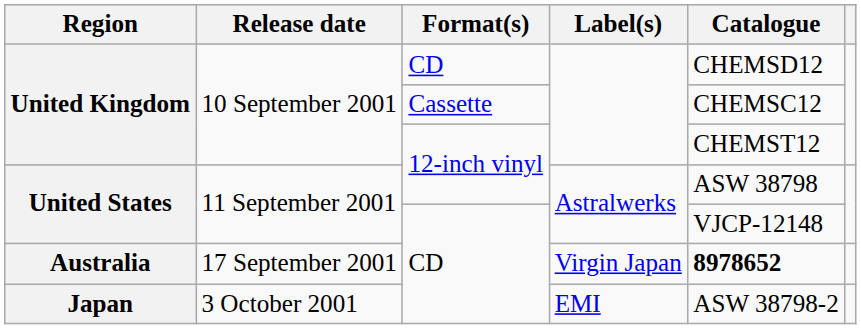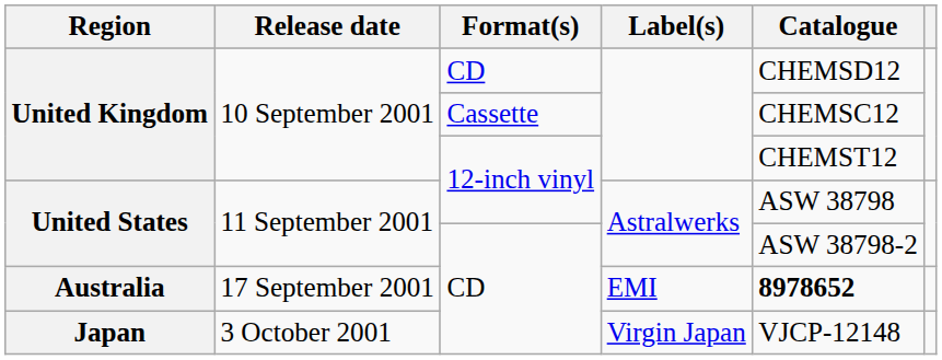United States / CD | Catalogue: VJCP-12148 -> ASW 38798-2
Australia | Label(s): Virgin Japan -> EMI
Japan | Label(s): EMI -> Virgin Japan
Japan | Catalogue: ASW 38798-2 -> VJCP-12148
